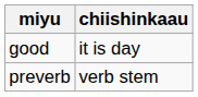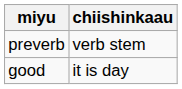rows swapped: preverb <-> good
